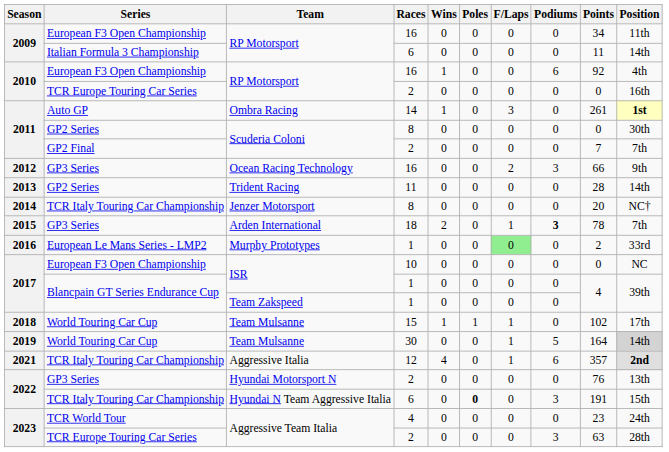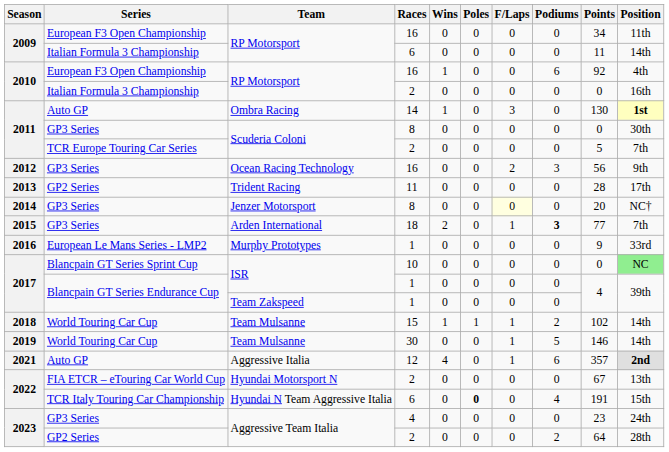RP Motorsport / 2 | Series: TCR Europe Touring Car Series -> Italian Formula 3 Championship
Ombra Racing | Points: 261 -> 130
Scuderia Coloni / 8 | Series: GP2 Series -> GP3 Series
Scuderia Coloni / 2 | Series: GP2 Final -> TCR Europe Touring Car Series
Scuderia Coloni / 2 | Points: 7 -> 5
Ocean Racing Technology | Points: 66 -> 56
Trident Racing | Position: 14th -> 17th
Jenzer Motorsport | Series: TCR Italy Touring Car Championship -> GP3 Series
Jenzer Motorsport | F/Laps: no background -> lightyellow background
Arden International | Points: 78 -> 77
Murphy Prototypes | F/Laps: lightgreen background -> no background
Murphy Prototypes | Points: 2 -> 9
ISR / 10 | Series: European F3 Open Championship -> Blancpain GT Series Sprint Cup
ISR / 10 | Position: no background -> lightgreen background
Team Mulsanne / 15 | Podiums: 0 -> 2
Team Mulsanne / 15 | Position: 17th -> 14th
Team Mulsanne / 30 | Points: 164 -> 146
Team Mulsanne / 30 | Position: lightgrey background -> no background
Aggressive Italia | Series: TCR Italy Touring Car Championship -> Auto GP
Hyundai Motorsport N | Series: GP3 Series -> FIA ETCR – eTouring Car World Cup
Hyundai Motorsport N | Points: 76 -> 67
Hyundai N Team Aggressive Italia | Podiums: 3 -> 4
Aggressive Team Italia / 4 | Series: TCR World Tour -> GP3 Series
Aggressive Team Italia / 2 | Series: TCR Europe Touring Car Series -> GP2 Series
Aggressive Team Italia / 2 | Podiums: 3 -> 2
Aggressive Team Italia / 2 | Points: 63 -> 64
